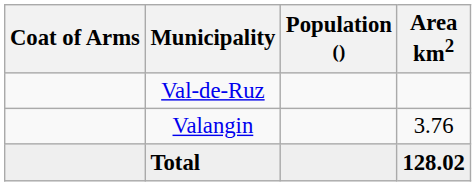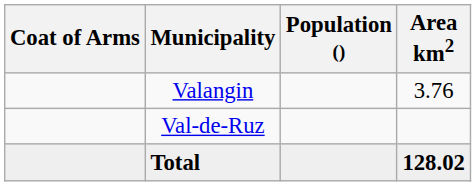rows swapped: Valangin <-> Val-de-Ruz
